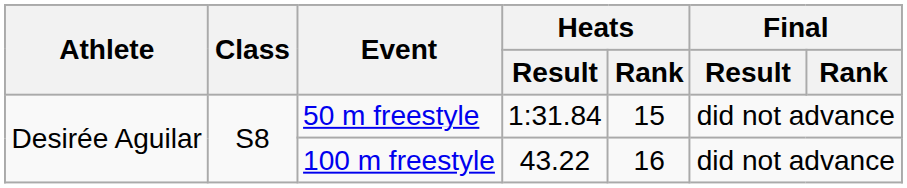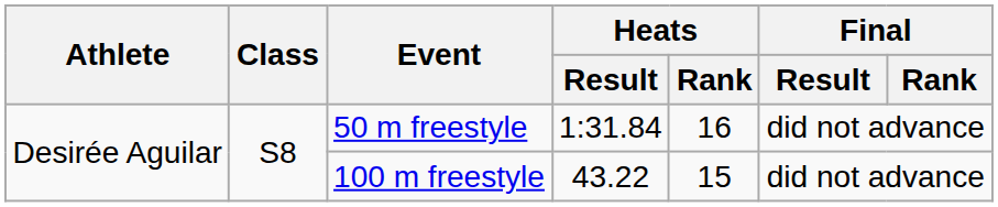50 m freestyle | Heats / Rank: 15 -> 16
100 m freestyle | Heats / Rank: 16 -> 15
